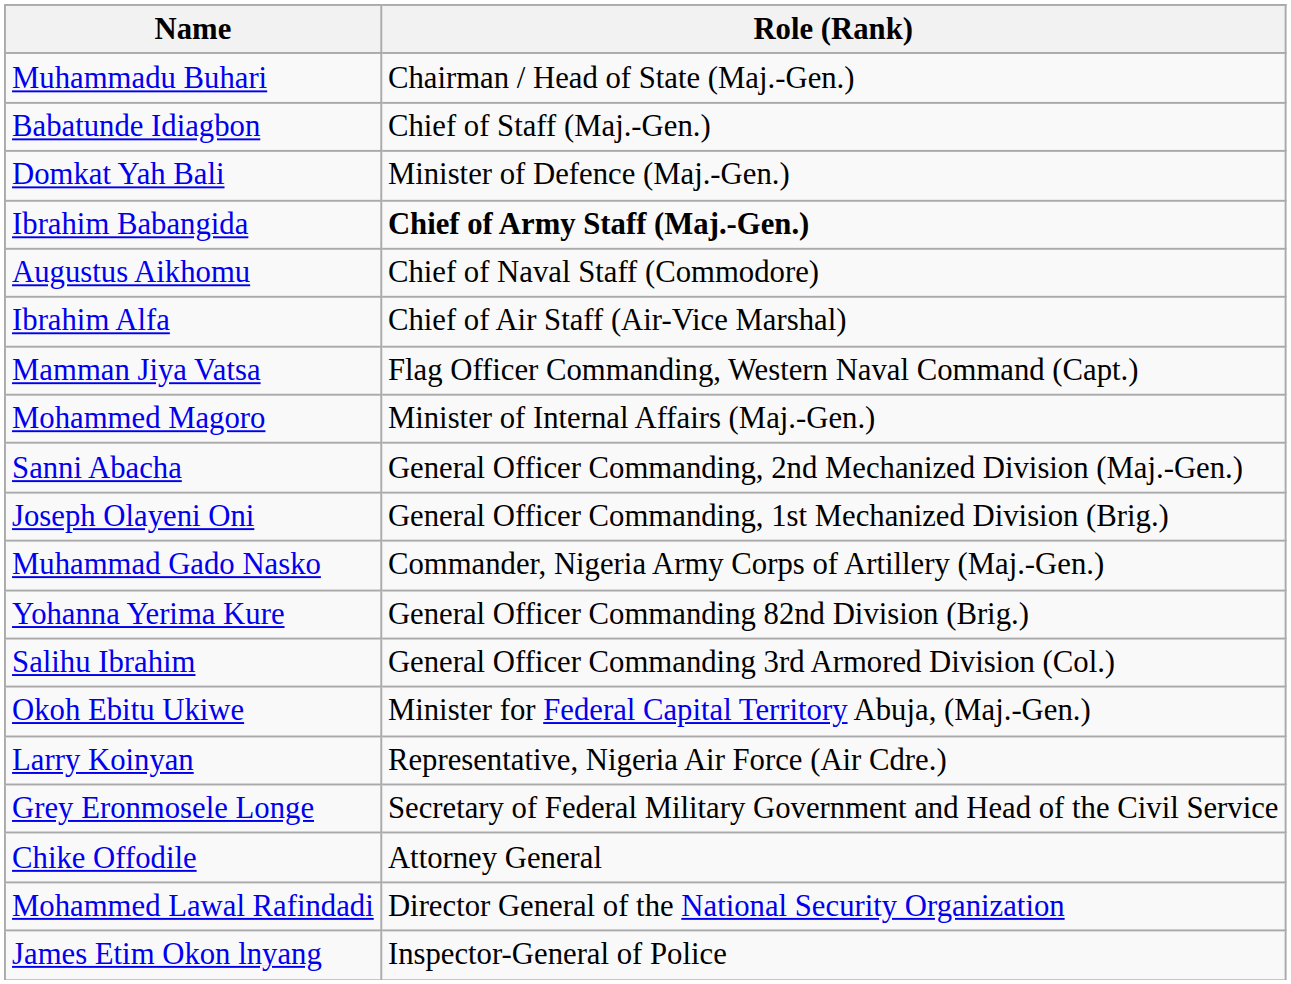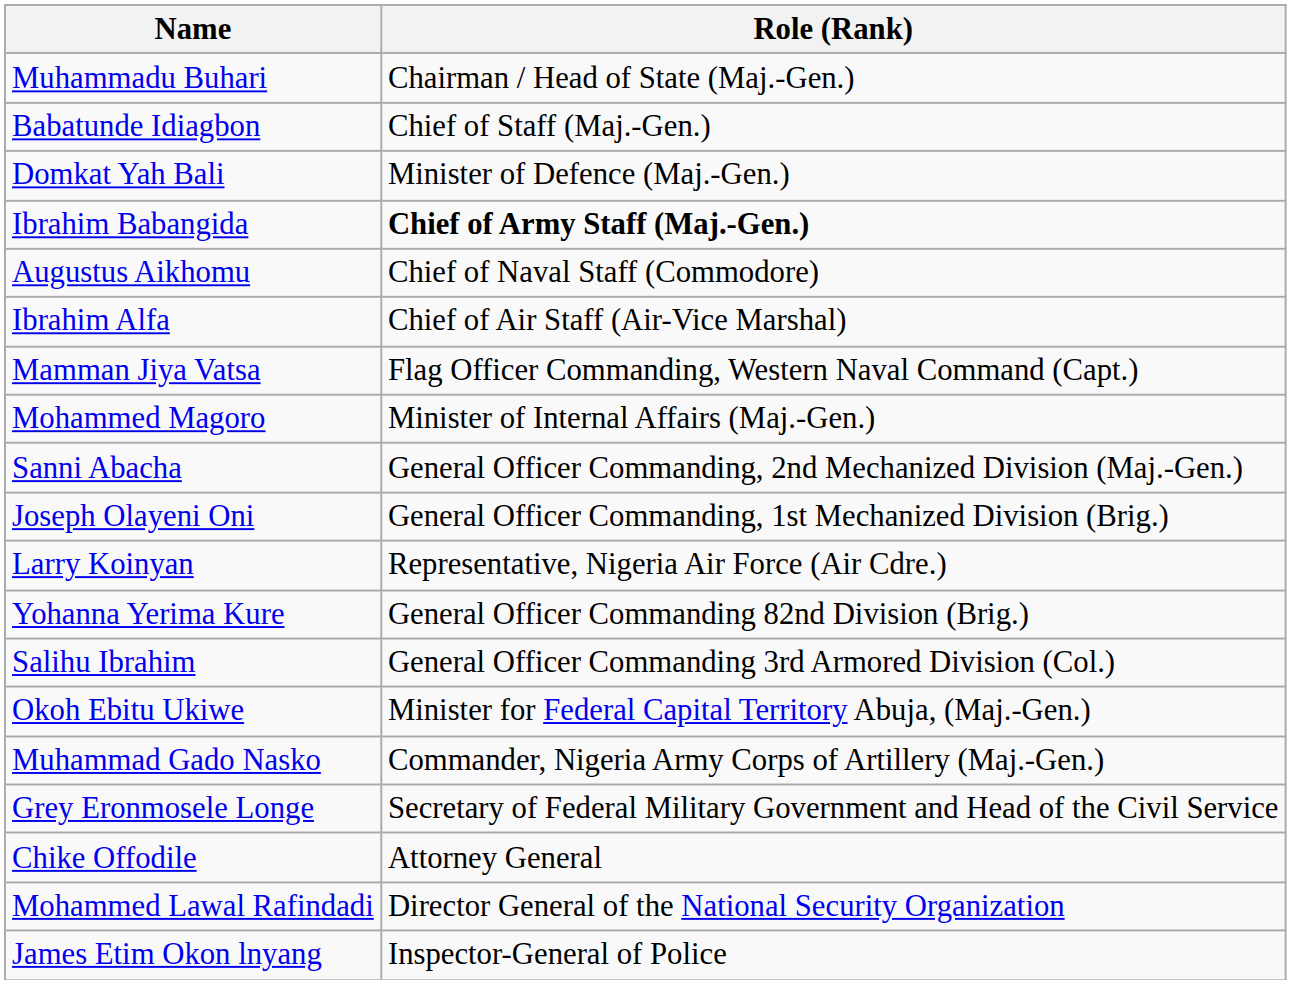rows swapped: Muhammad Gado Nasko <-> Larry Koinyan
